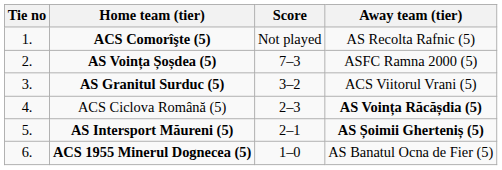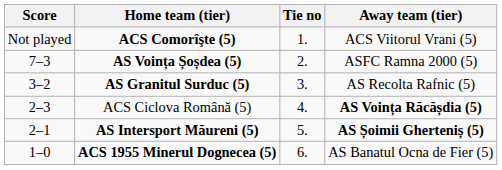columns swapped: Tie no <-> Score
ACS Comorîşte (5) | Away team (tier): AS Recolta Rafnic (5) -> ACS Viitorul Vrani (5)
AS Granitul Surduc (5) | Away team (tier): ACS Viitorul Vrani (5) -> AS Recolta Rafnic (5)
